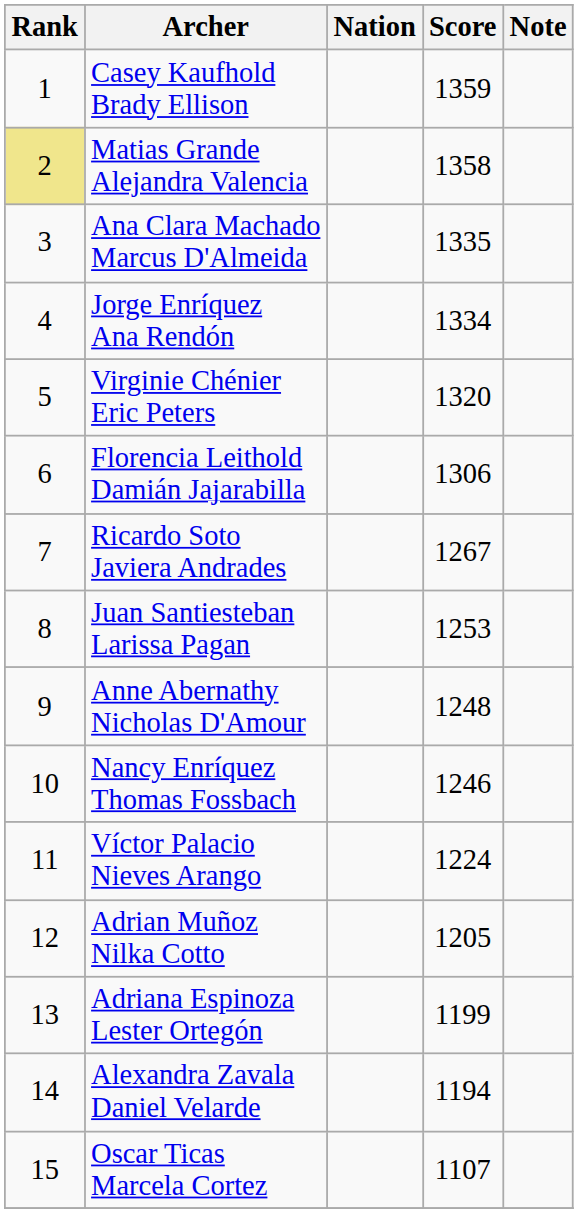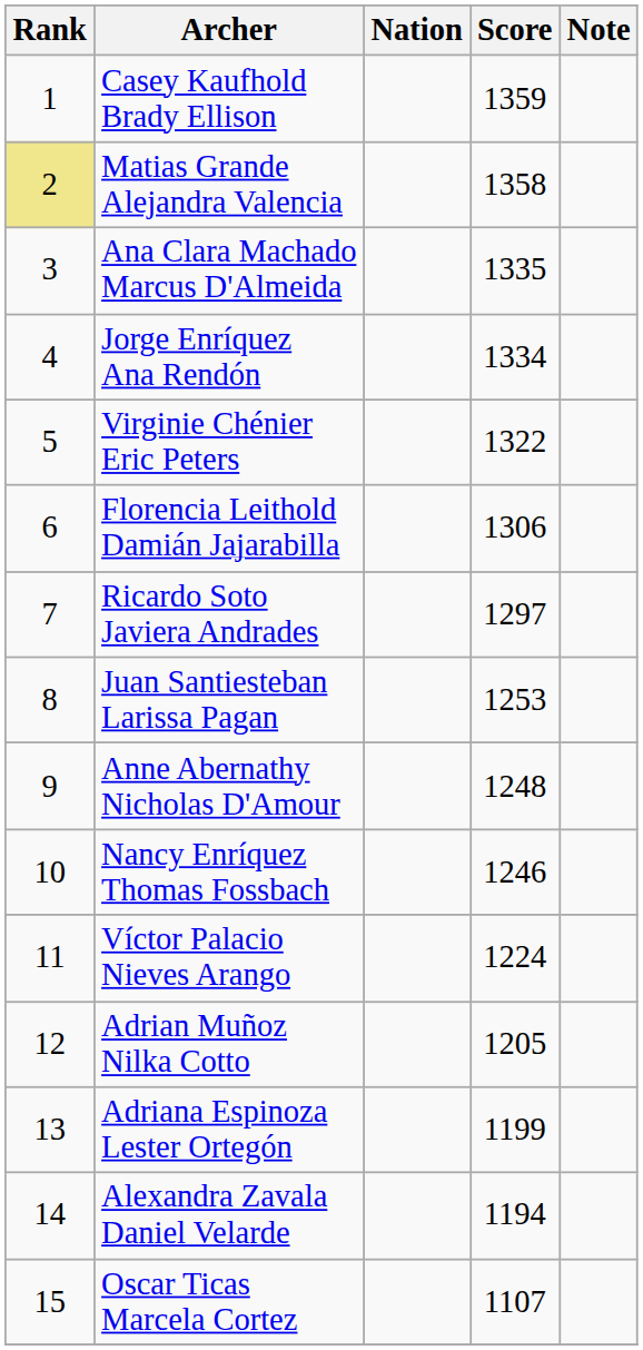Virginie Chénier Eric Peters | Score: 1320 -> 1322
Ricardo Soto Javiera Andrades | Score: 1267 -> 1297
